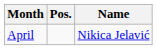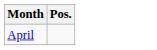- column: Name | Nikica Jelavić
